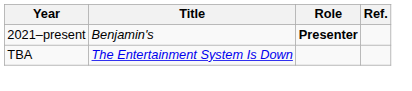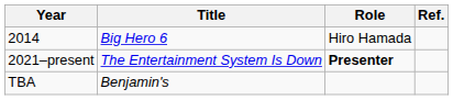+ row: 2014 | Big Hero 6 | Hiro Hamada
2021–present | Title: Benjamin's -> The Entertainment System Is Down
TBA | Title: The Entertainment System Is Down -> Benjamin's
